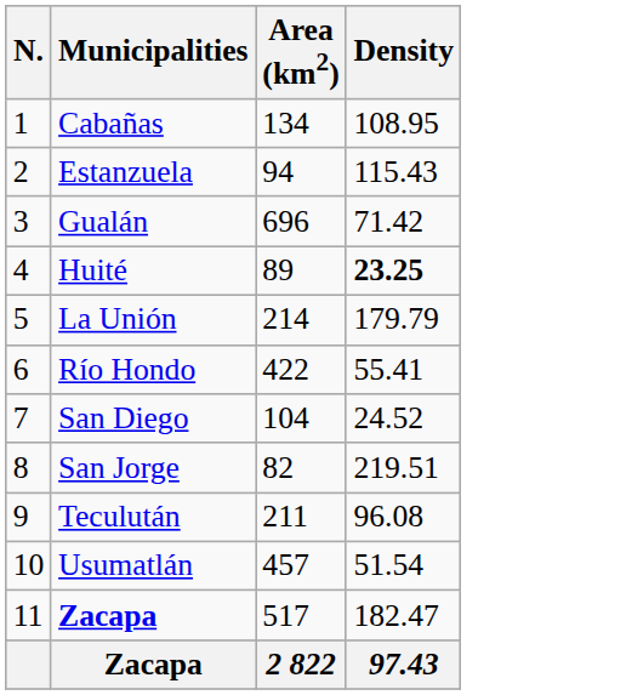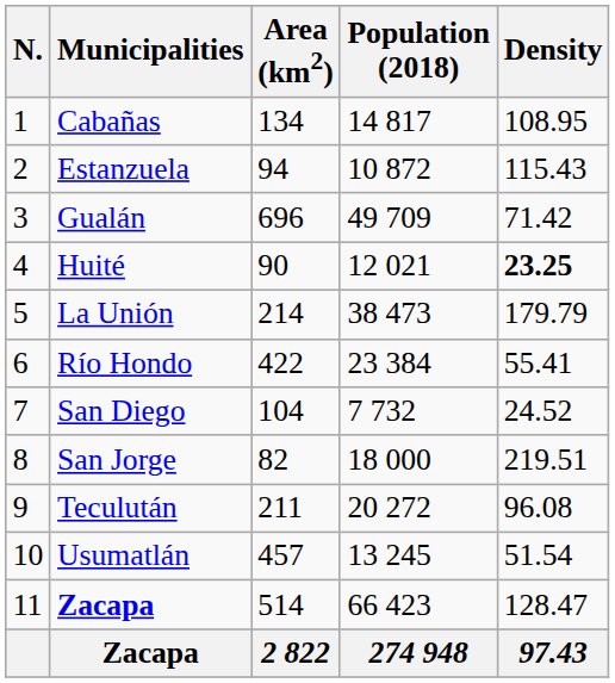+ column: Population (2018) | 14 817 | 10 872 | 49 709 | 12 021 | 38 473 | 23 384 | 7 732 | 18 000 | 20 272 | 13 245 | 66 423 | 274 948
Huité | Area (km2): 89 -> 90
11 / Zacapa | Area (km2): 517 -> 514
11 / Zacapa | Density: 182.47 -> 128.47
